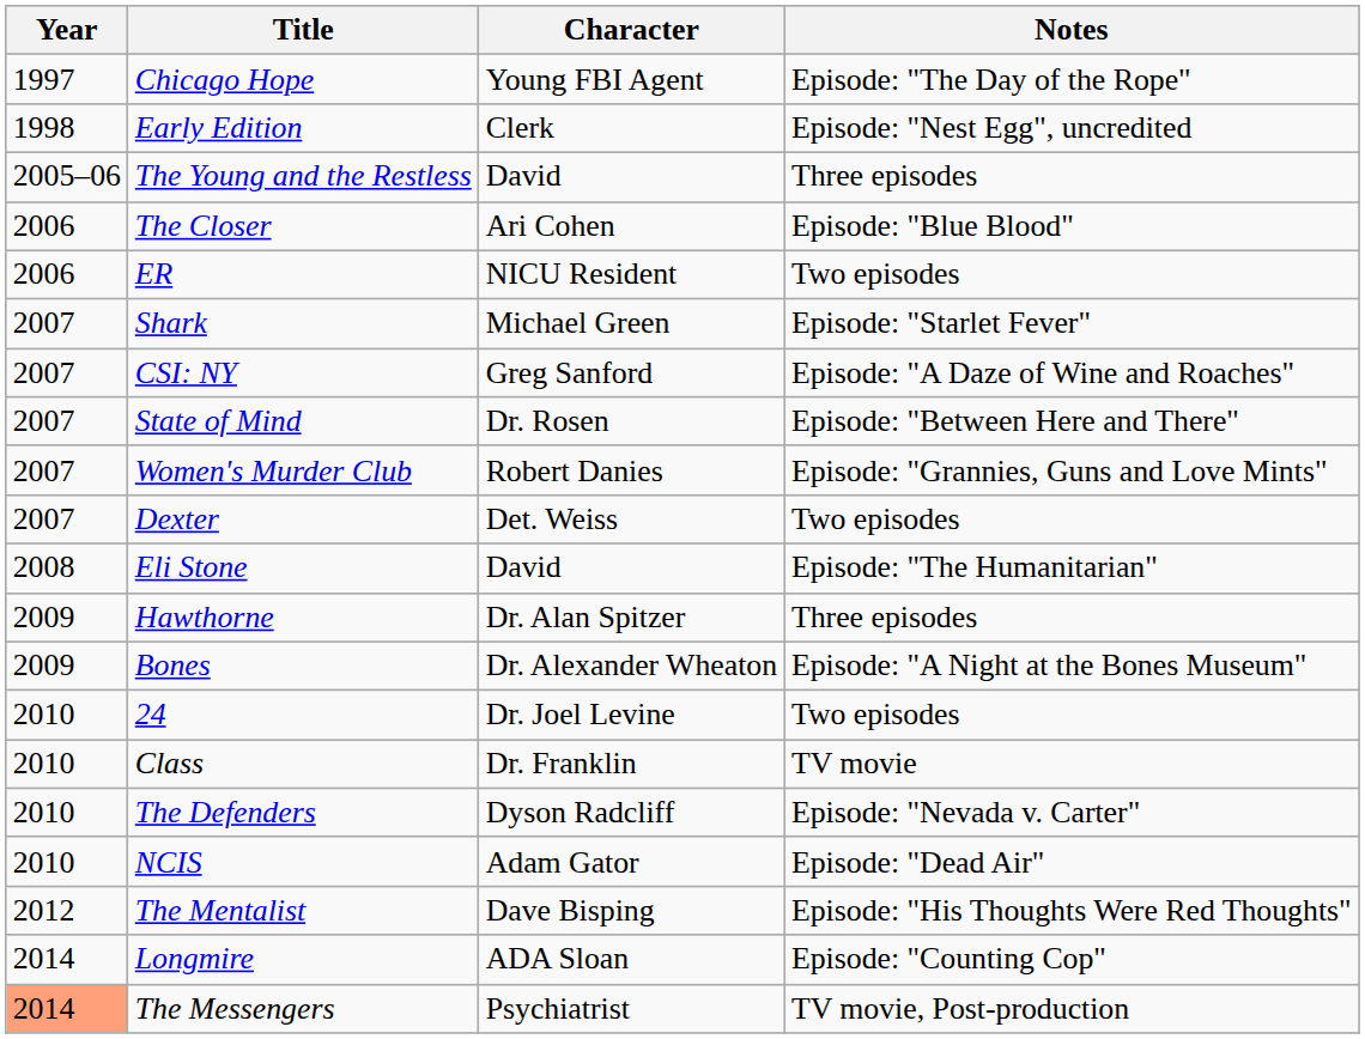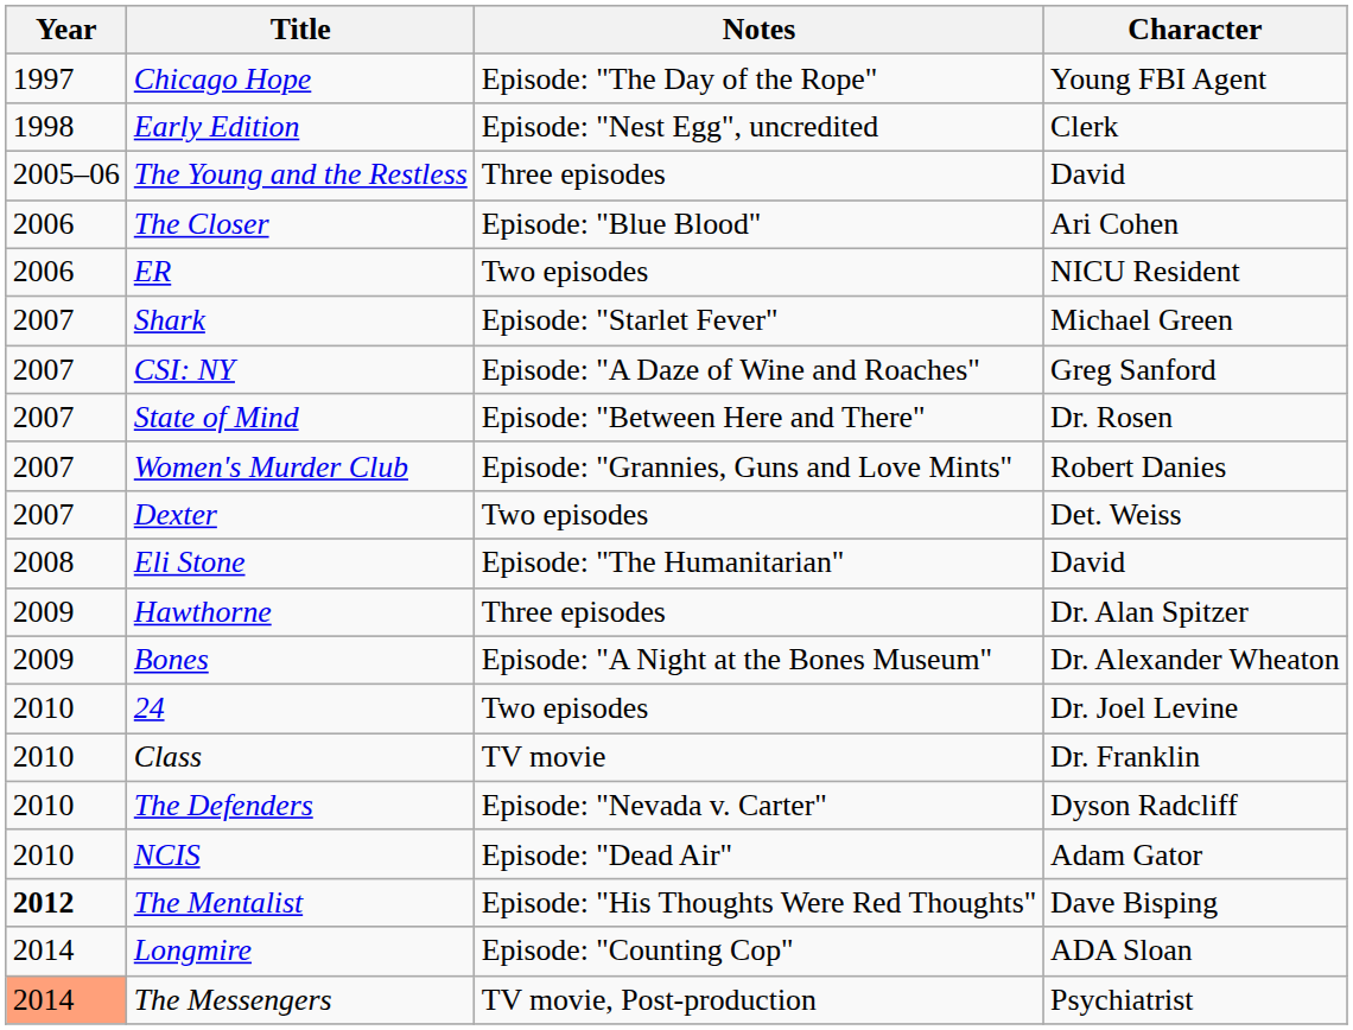columns swapped: Character <-> Notes
The Mentalist | Year: normal -> bold
